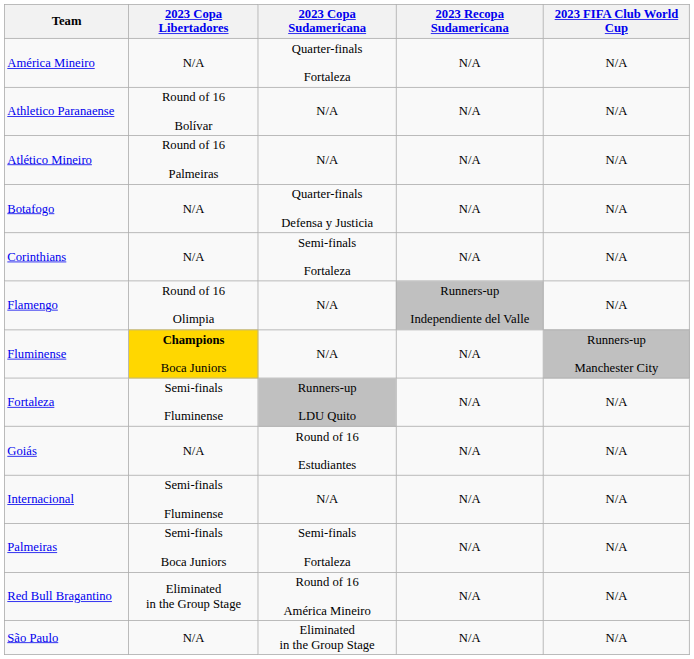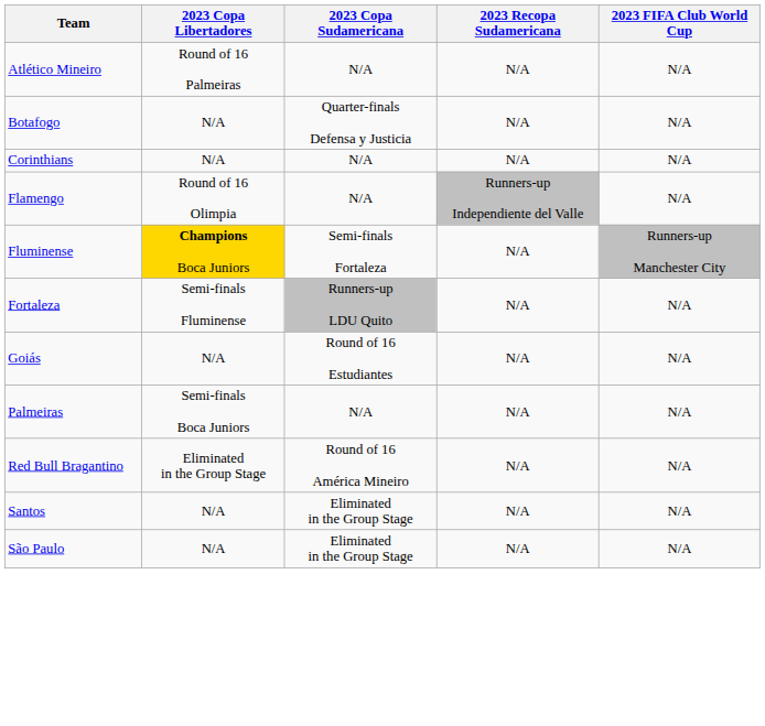- row: América Mineiro | N/A | Quarter-finals Fortaleza | N/A | N/A
- row: Athletico Paranaense | Round of 16 Bolívar | N/A | N/A | N/A
Corinthians | 2023 Copa Sudamericana: Semi-finals Fortaleza -> N/A
Fluminense | 2023 Copa Sudamericana: N/A -> Semi-finals Fortaleza
- row: Internacional | Semi-finals Fluminense | N/A | N/A | N/A
Palmeiras | 2023 Copa Sudamericana: Semi-finals Fortaleza -> N/A
+ row: Santos | N/A | Eliminated in the Group Stage | N/A | N/A
